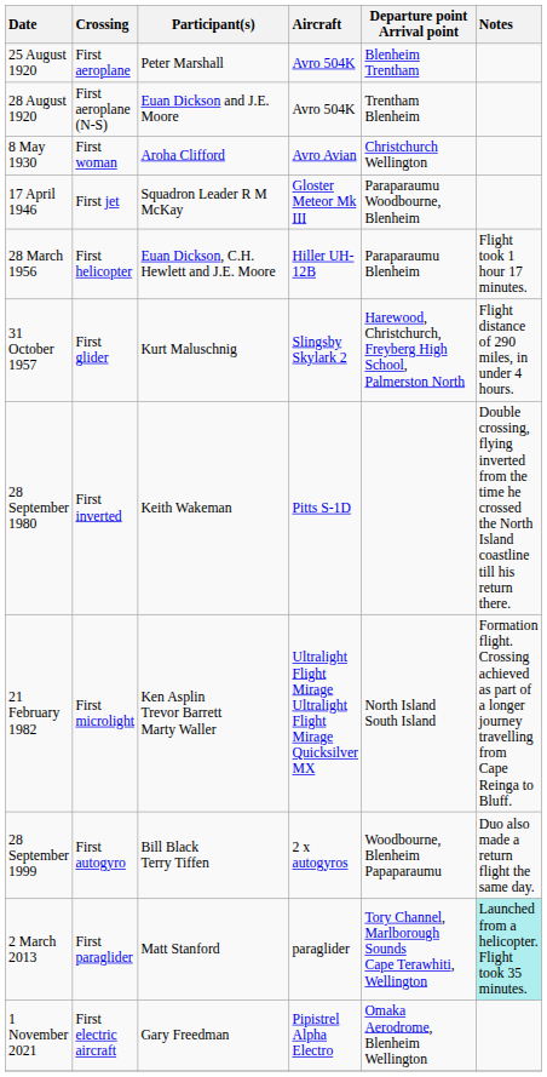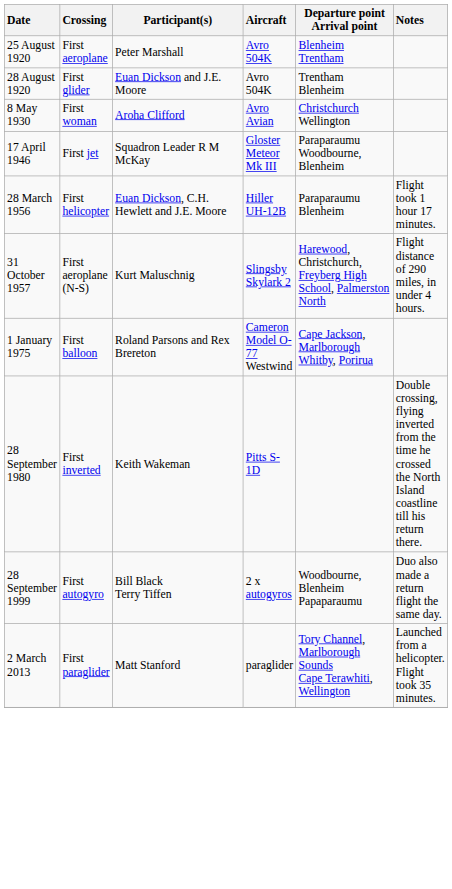28 August 1920 | Crossing: First aeroplane (N-S) -> First glider
31 October 1957 | Crossing: First glider -> First aeroplane (N-S)
+ row: 1 January 1975 | First balloon | Roland Parsons and Rex Brereton | Cameron Model O-77 Westwind | Cape Jackson, Marlborough Whitby, Porirua
- row: 21 February 1982 | First microlight | Ken Asplin Trevor Barrett Marty Waller | Ultralight Flight Mirage Ultralight Flight Mirage Quicksilver MX | North Island South Island | Formation flight. Crossing achieved as part of a longer journey travelling from Cape Reinga to Bluff.
2 March 2013 | Notes: paleturquoise background -> no background
- row: 1 November 2021 | First electric aircraft | Gary Freedman | Pipistrel Alpha Electro | Omaka Aerodrome, Blenheim Wellington
